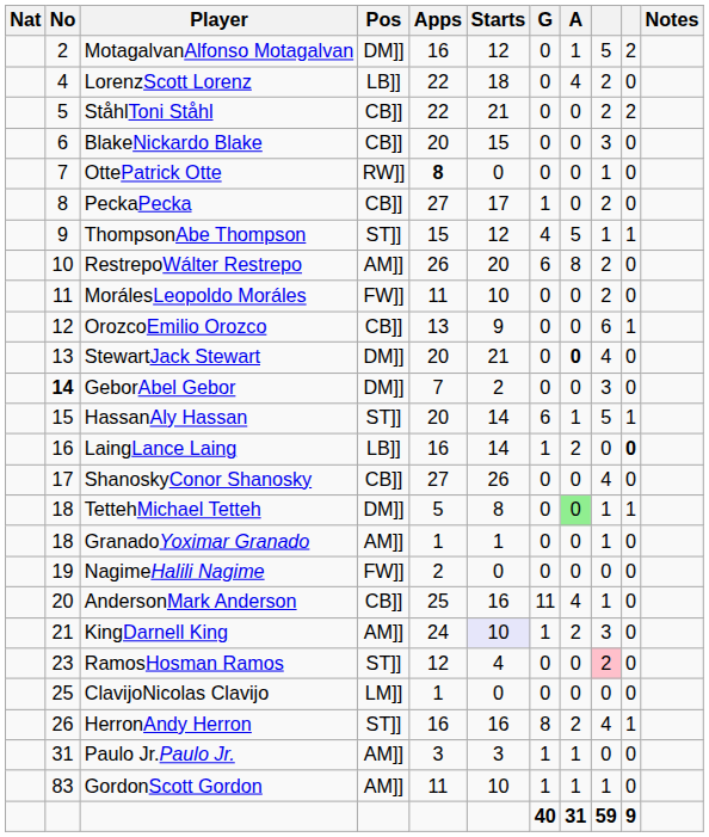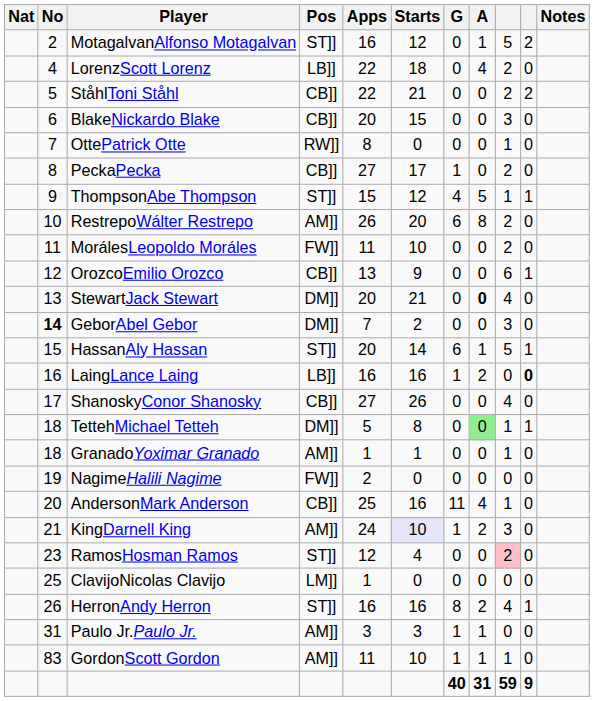MotagalvanAlfonso Motagalvan | Pos: DM]] -> ST]]
OttePatrick Otte | Apps: bold -> normal
LaingLance Laing | Starts: 14 -> 16
